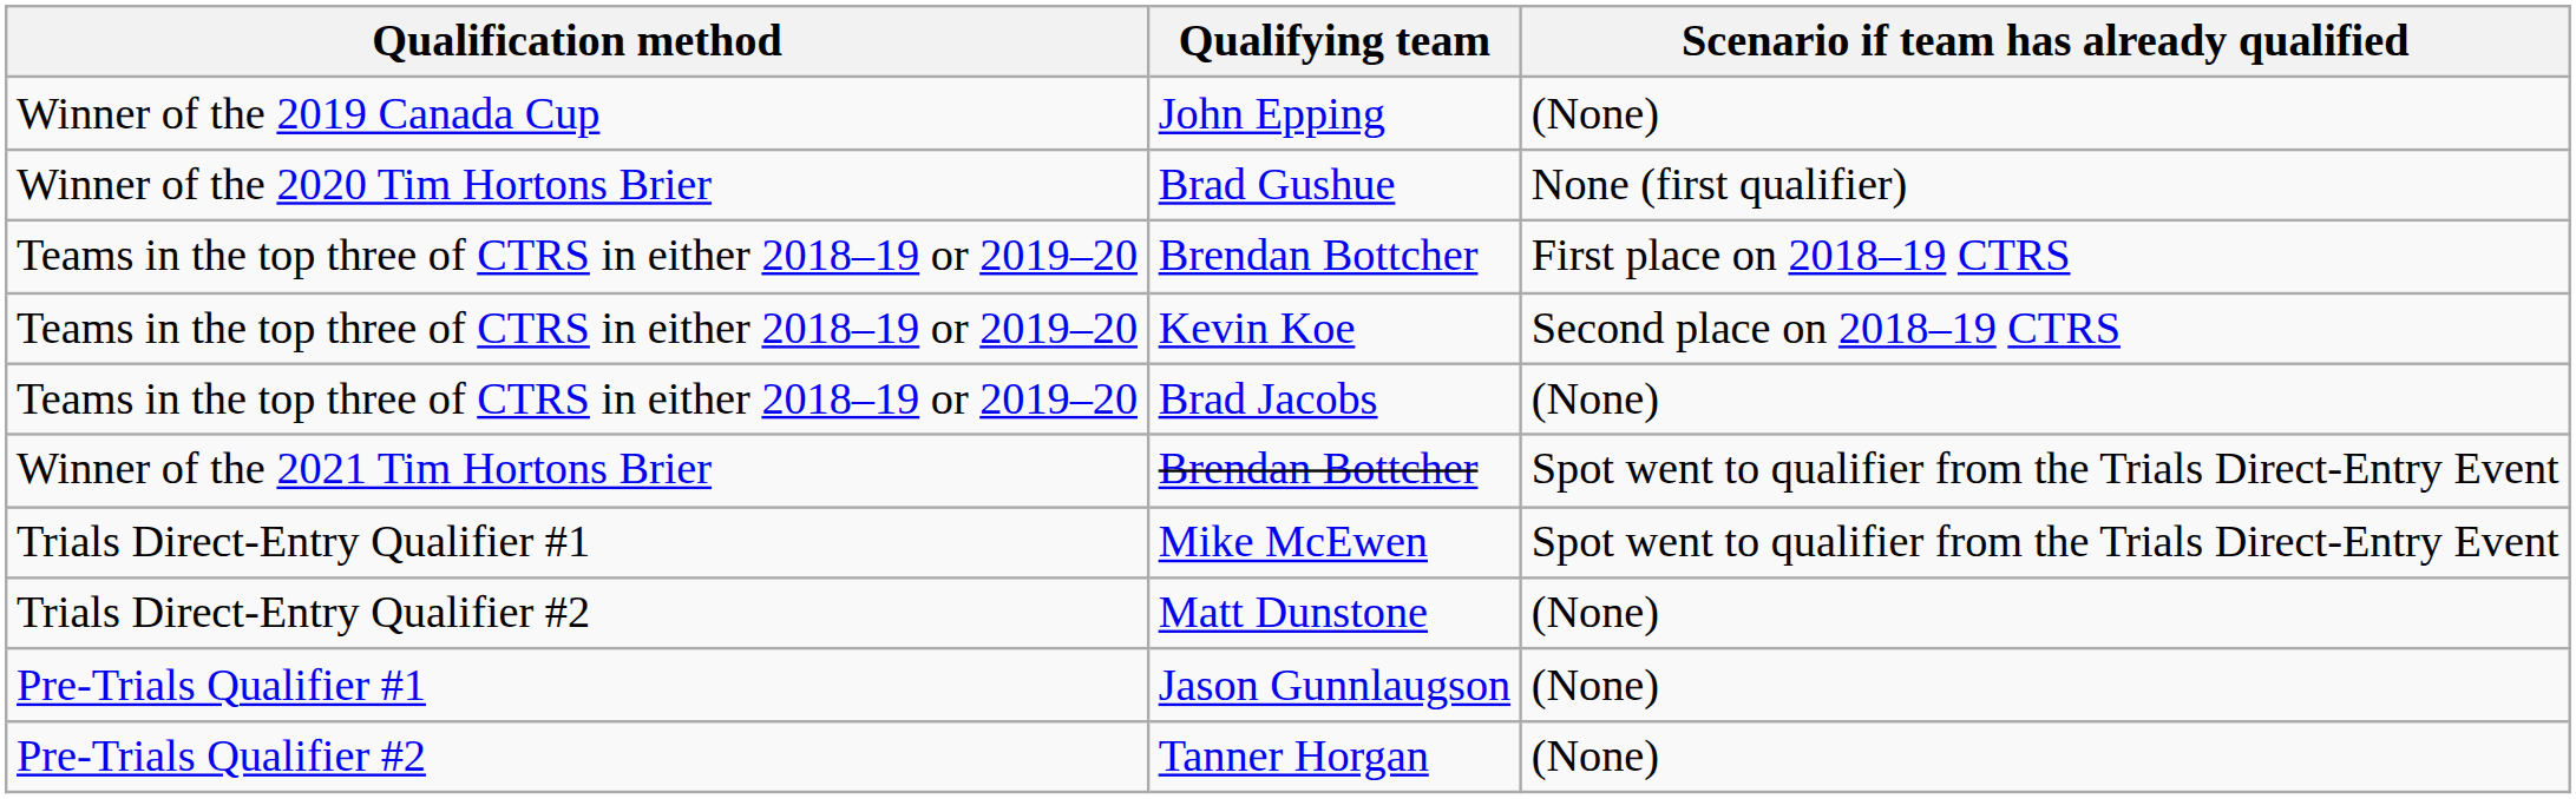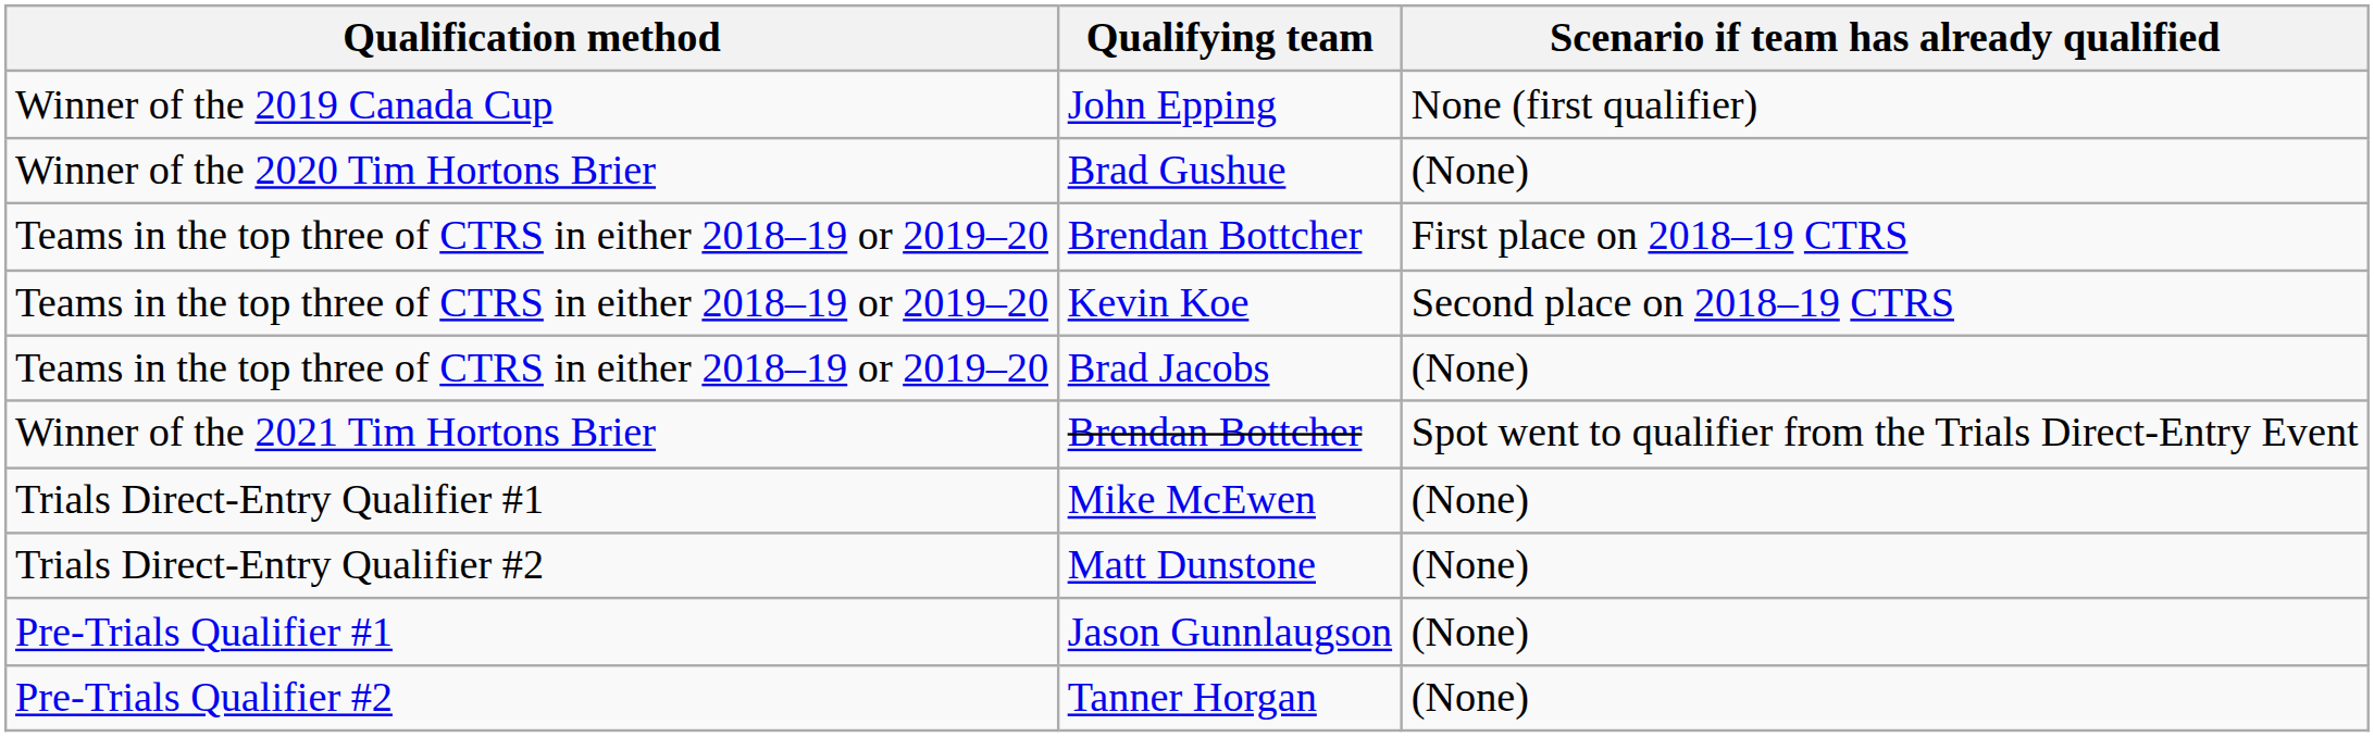John Epping | Scenario if team has already qualified: (None) -> None (first qualifier)
Brad Gushue | Scenario if team has already qualified: None (first qualifier) -> (None)
Mike McEwen | Scenario if team has already qualified: Spot went to qualifier from the Trials Direct-Entry Event -> (None)
